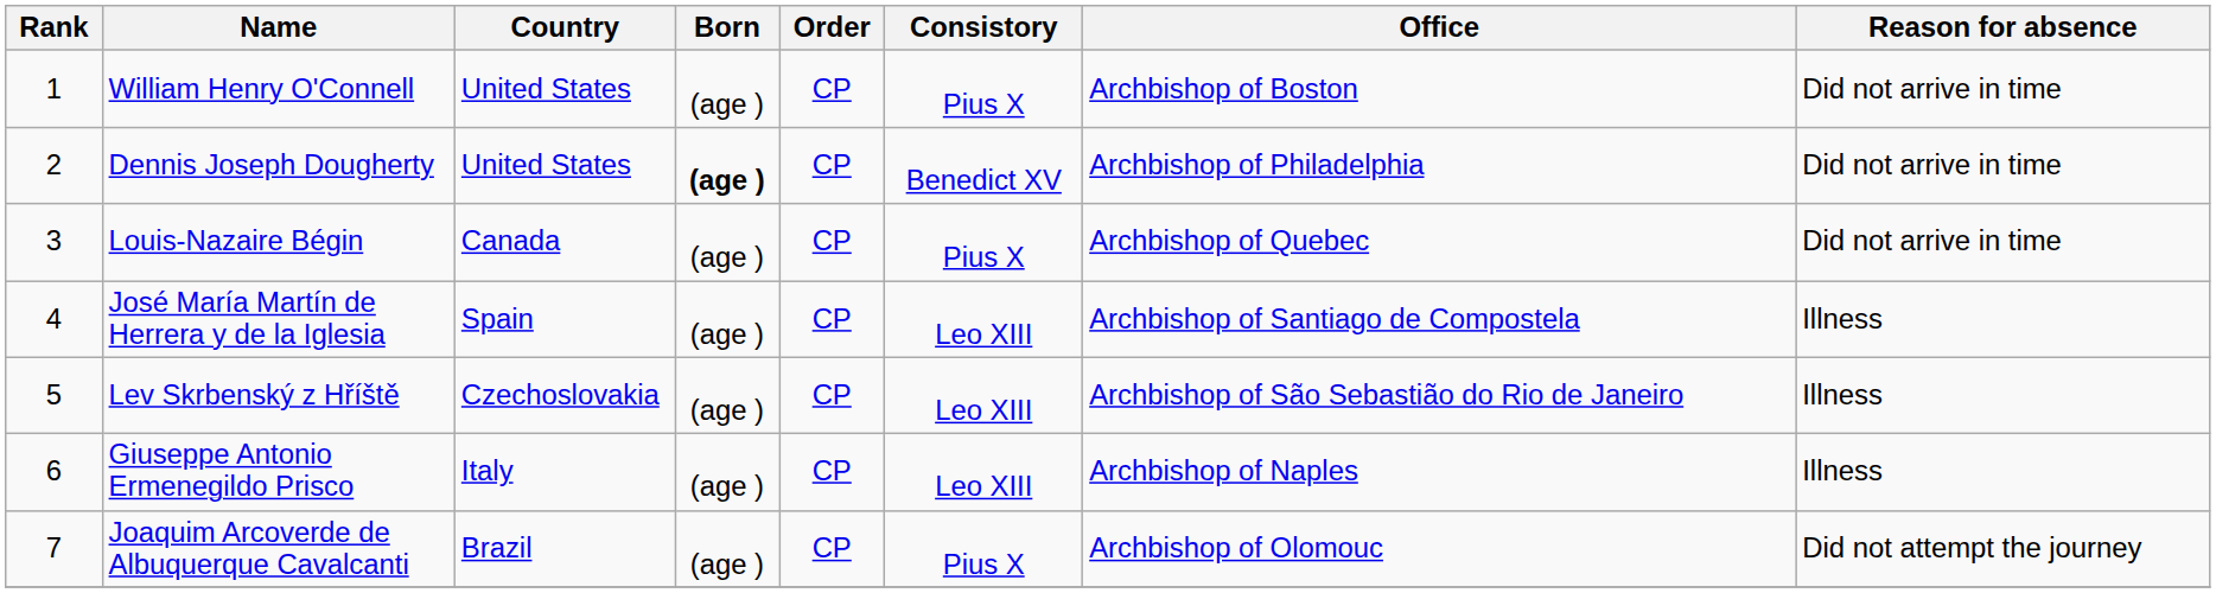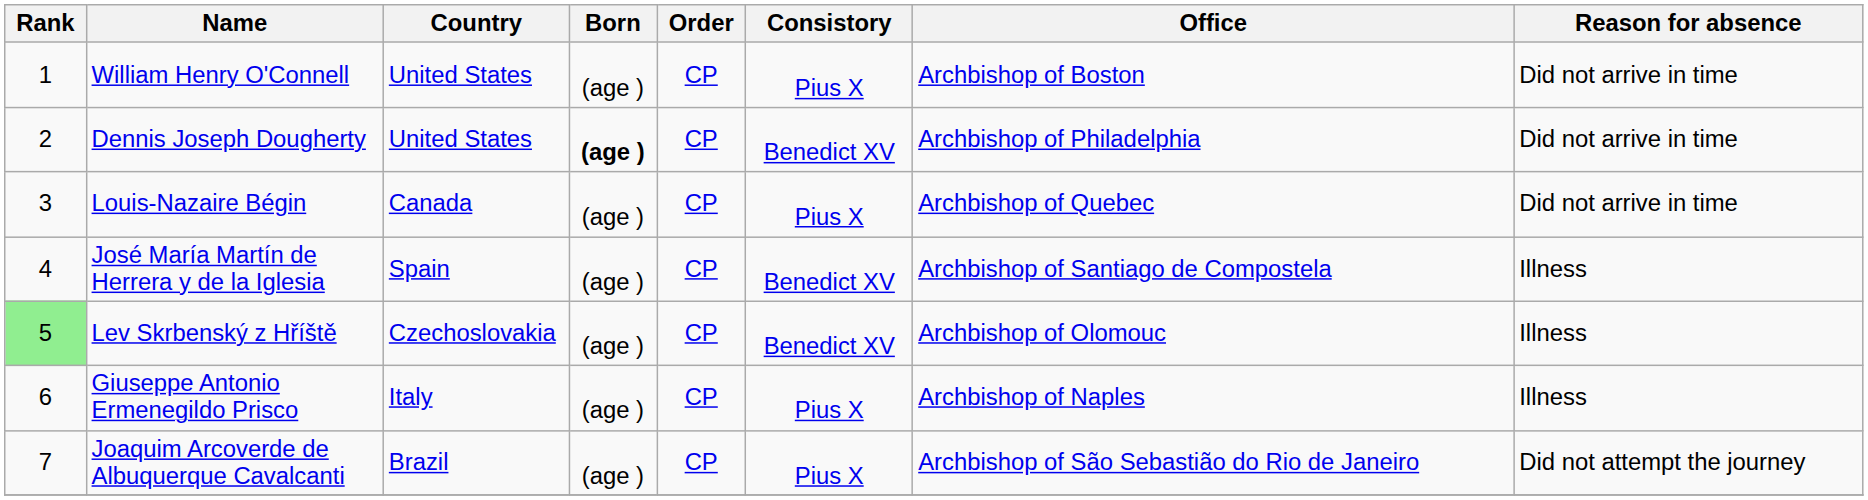José María Martín de Herrera y de la Iglesia | Consistory: Leo XIII -> Benedict XV
Lev Skrbenský z Hříště | Rank: no background -> lightgreen background
Lev Skrbenský z Hříště | Consistory: Leo XIII -> Benedict XV
Lev Skrbenský z Hříště | Office: Archbishop of São Sebastião do Rio de Janeiro -> Archbishop of Olomouc
Giuseppe Antonio Ermenegildo Prisco | Consistory: Leo XIII -> Pius X
Joaquim Arcoverde de Albuquerque Cavalcanti | Office: Archbishop of Olomouc -> Archbishop of São Sebastião do Rio de Janeiro
